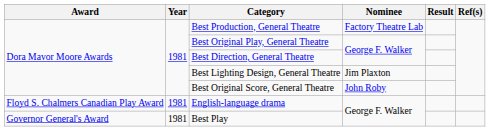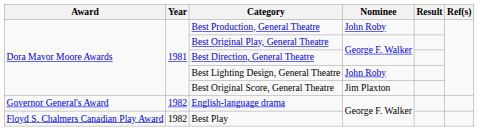Best Production, General Theatre | Nominee: Factory Theatre Lab -> John Roby
Best Lighting Design, General Theatre | Nominee: Jim Plaxton -> John Roby
Best Original Score, General Theatre | Nominee: John Roby -> Jim Plaxton
English-language drama | Award: Floyd S. Chalmers Canadian Play Award -> Governor General's Award
English-language drama | Year: 1981 -> 1982
Best Play | Award: Governor General's Award -> Floyd S. Chalmers Canadian Play Award
Best Play | Year: 1981 -> 1982
